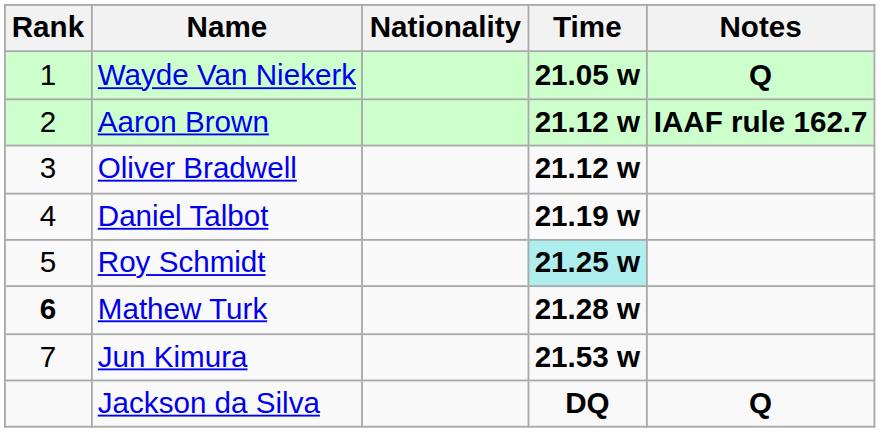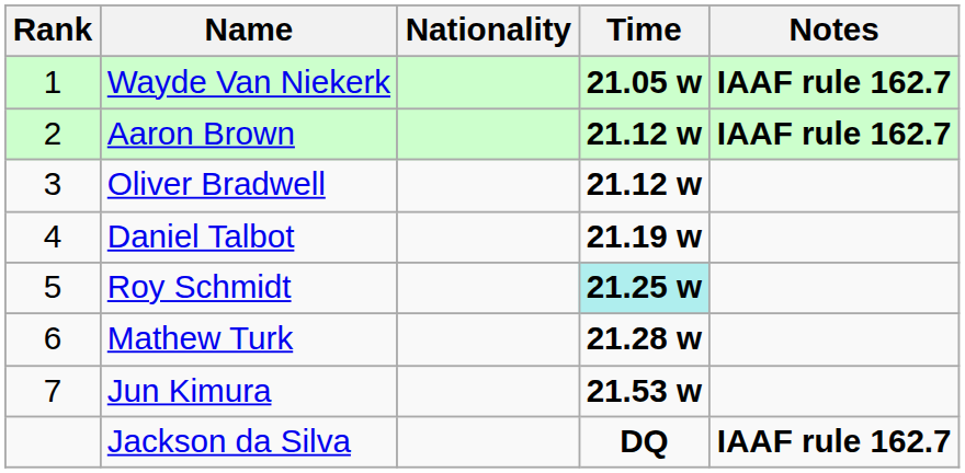Wayde Van Niekerk | Notes: Q -> IAAF rule 162.7
Mathew Turk | Rank: bold -> normal
Jackson da Silva | Notes: Q -> IAAF rule 162.7
